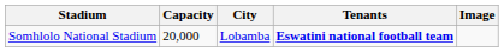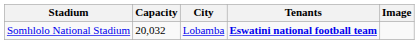Somhlolo National Stadium | Capacity: 20,000 -> 20,032
